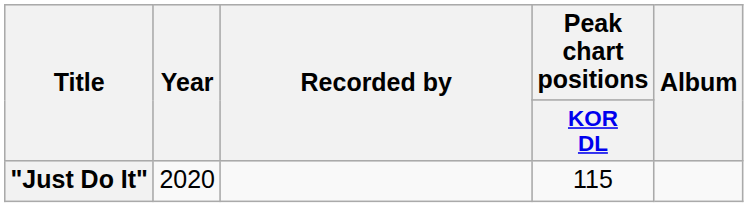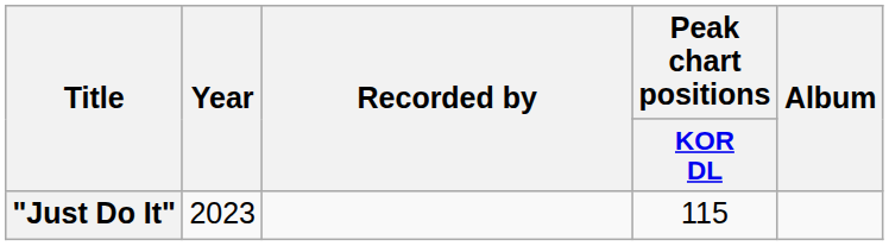"Just Do It" | Year: 2020 -> 2023
